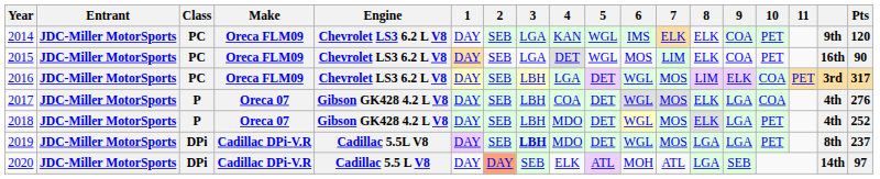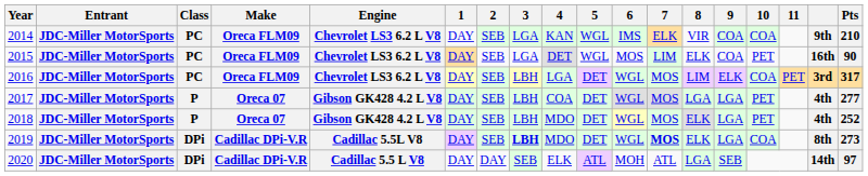2014 | 8: ELK -> VIR
2014 | 10: PET -> COA
2014 | Pts: 120 -> 210
2017 | 8: ELK -> LGA
2017 | 10: COA -> PET
2017 | Pts: 276 -> 277
2019 | 7: normal -> bold
2019 | 8: LGA -> ELK
2019 | 10: PET -> COA
2019 | Pts: 237 -> 273
2020 | 2: lightsalmon background -> no background
